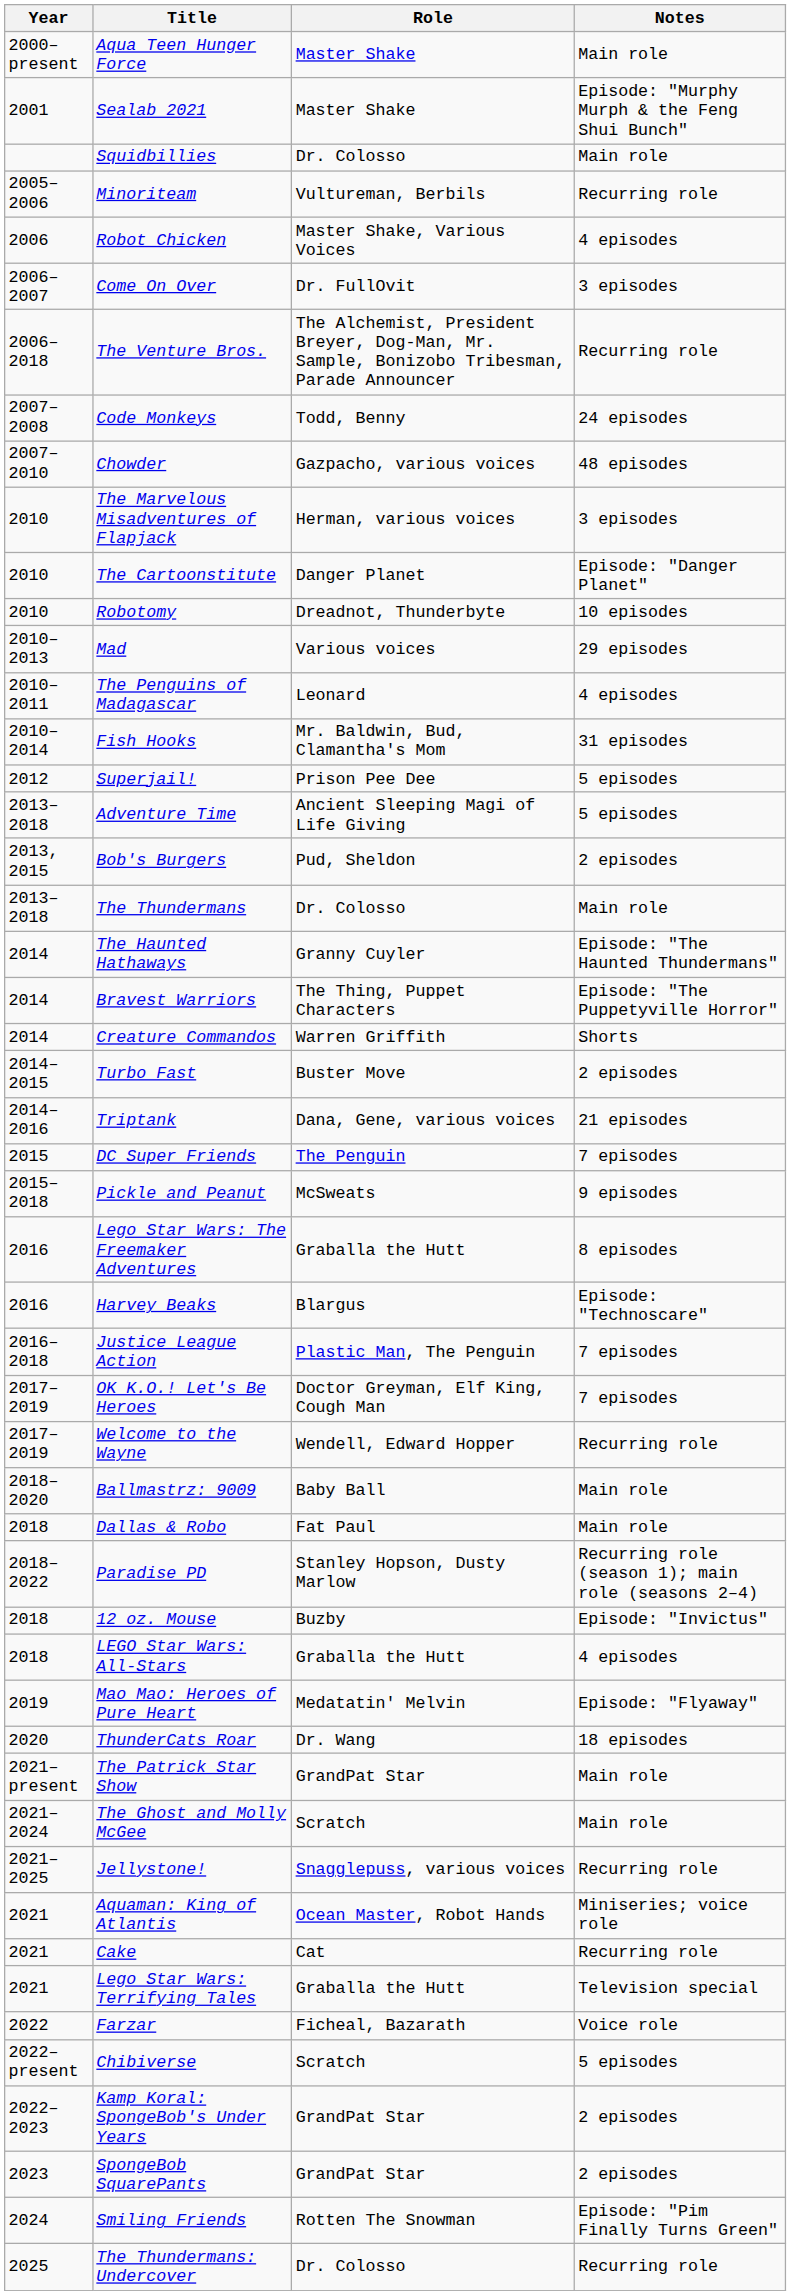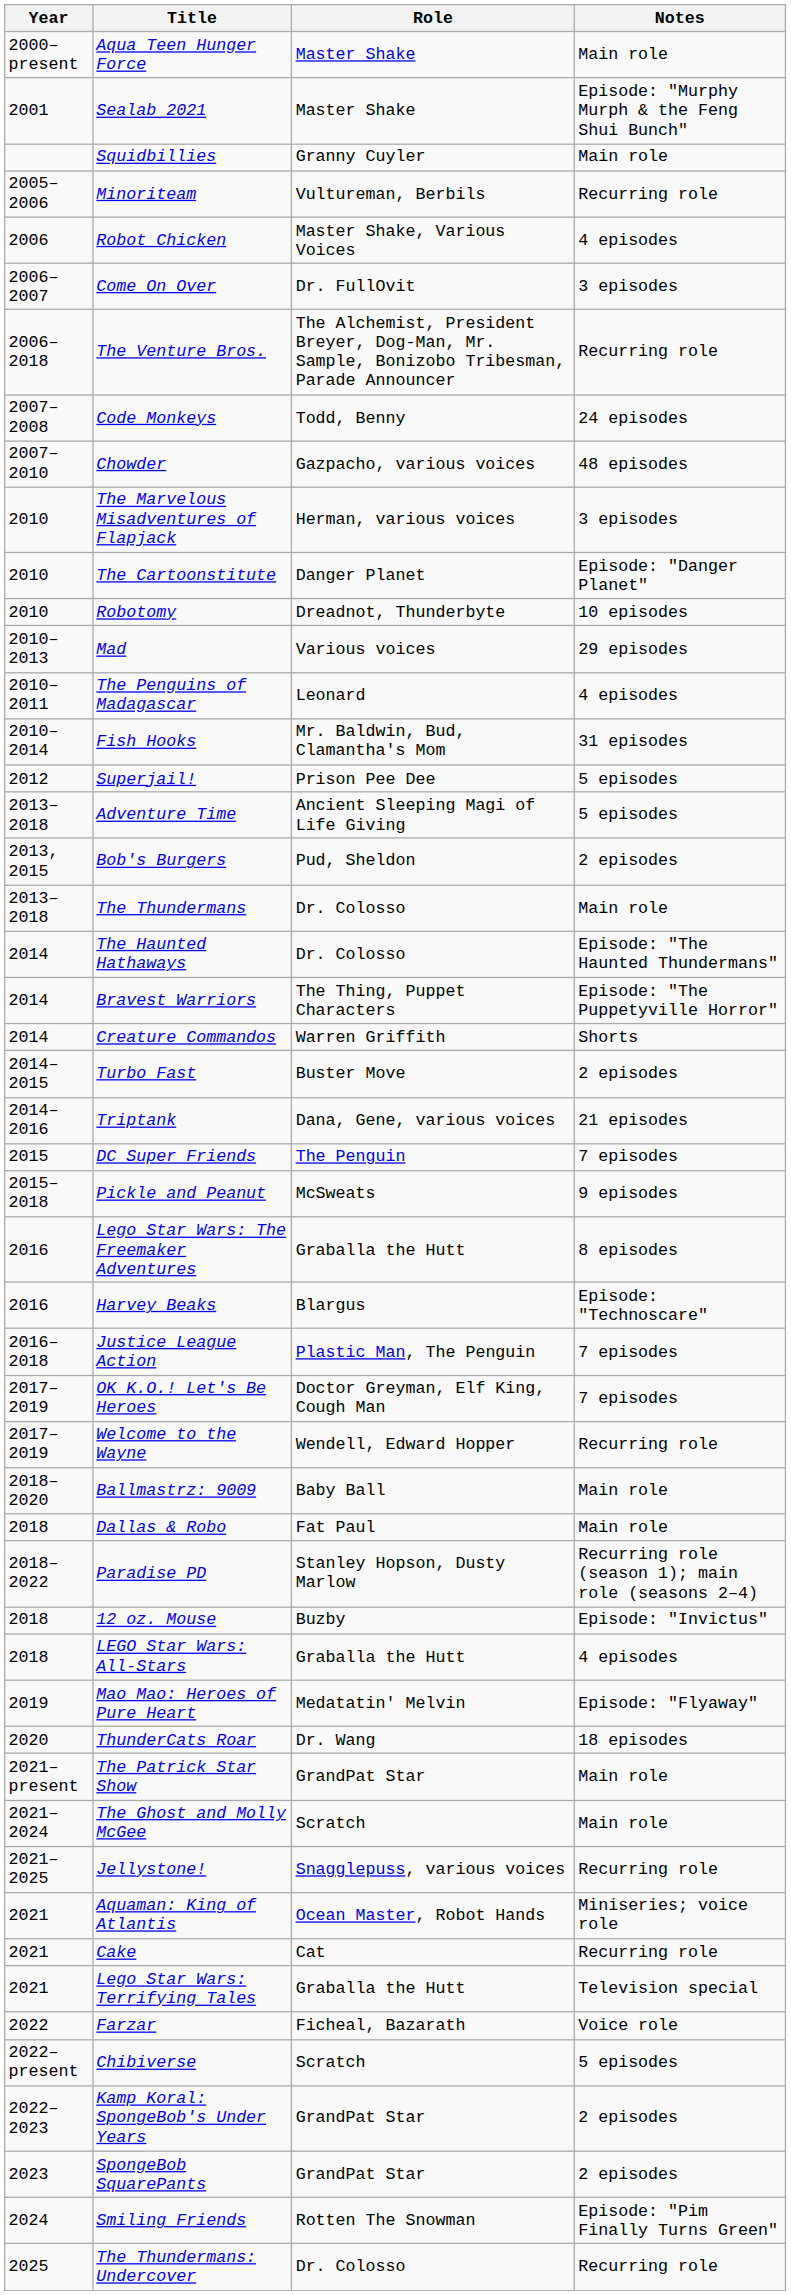Squidbillies | Role: Dr. Colosso -> Granny Cuyler
The Haunted Hathaways | Role: Granny Cuyler -> Dr. Colosso
